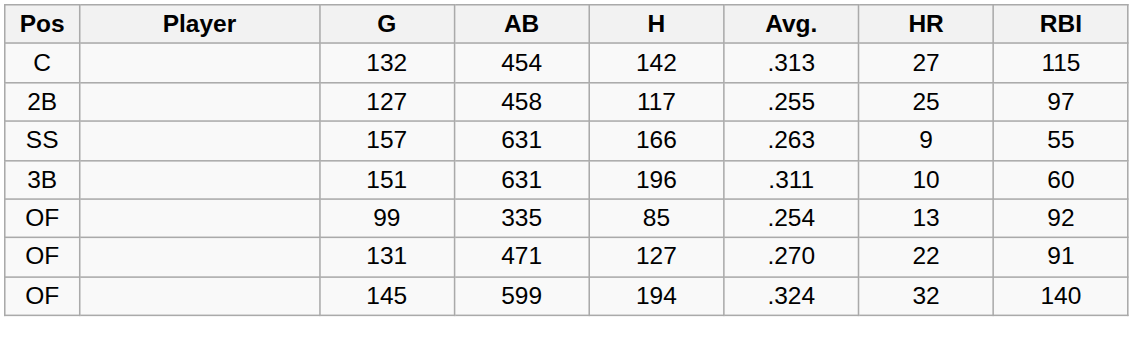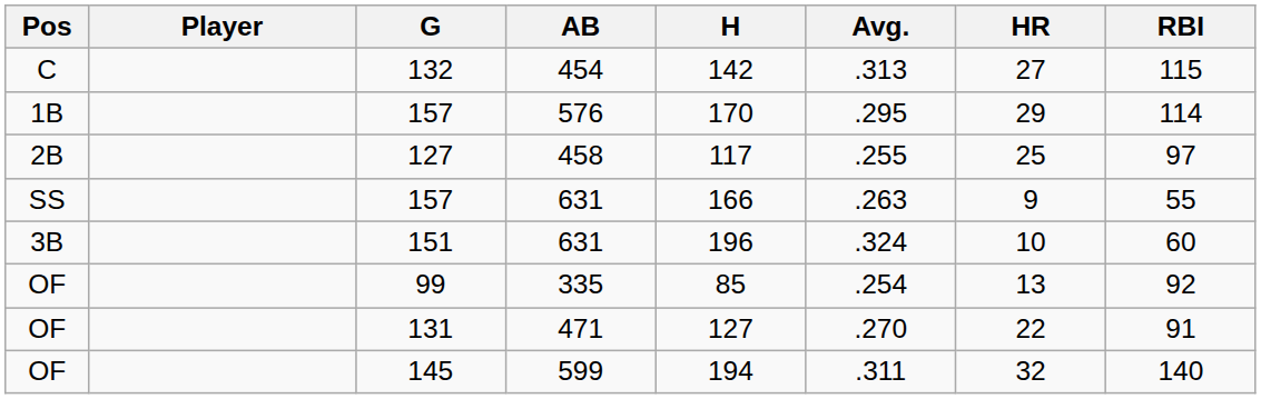+ row: 1B | 157 | 576 | 170 | .295 | 29 | 114
151 | Avg.: .311 -> .324
145 | Avg.: .324 -> .311
